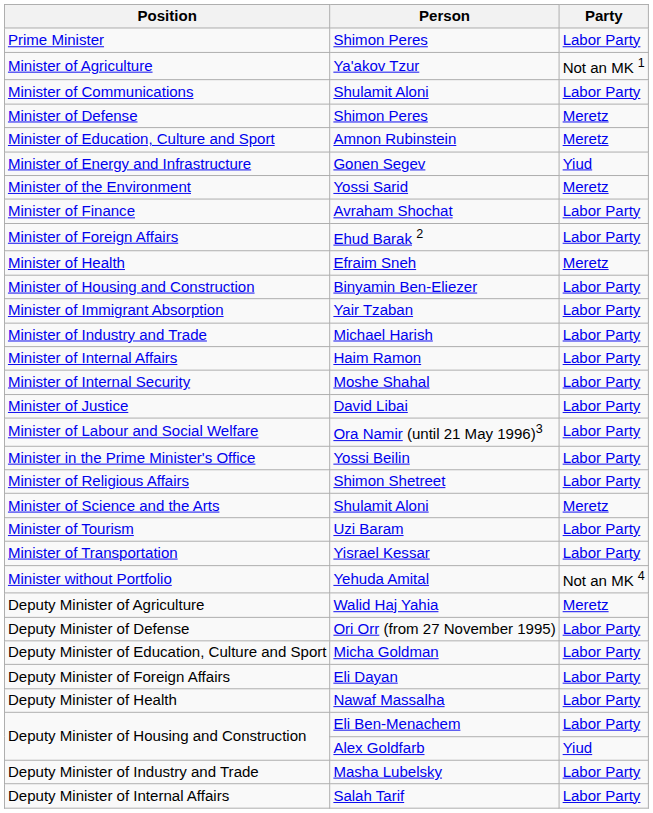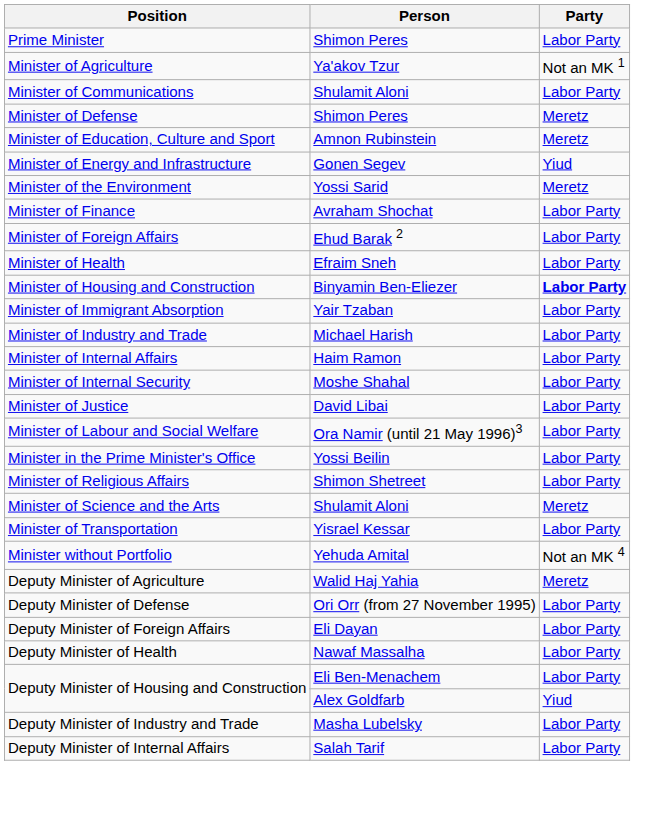Minister of Health | Party: Meretz -> Labor Party
Minister of Housing and Construction | Party: normal -> bold
- row: Minister of Tourism | Uzi Baram | Labor Party
- row: Deputy Minister of Education, Culture and Sport | Micha Goldman | Labor Party
